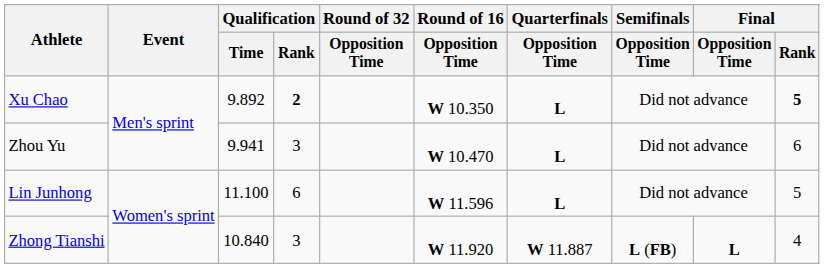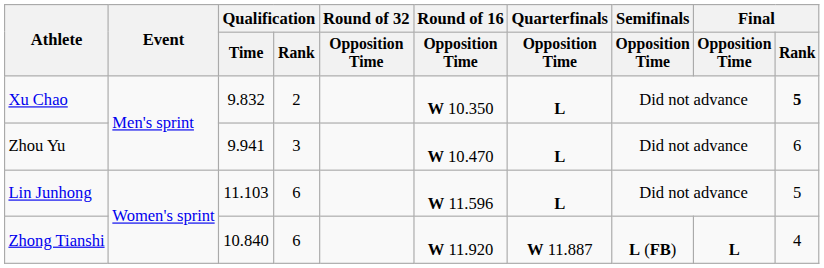Xu Chao | Qualification / Time: 9.892 -> 9.832
Xu Chao | Qualification / Rank: bold -> normal
Lin Junhong | Qualification / Time: 11.100 -> 11.103
Zhong Tianshi | Qualification / Rank: 3 -> 6
